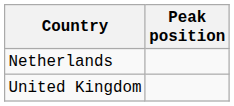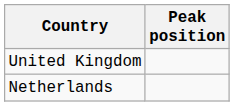rows swapped: Netherlands <-> United Kingdom
